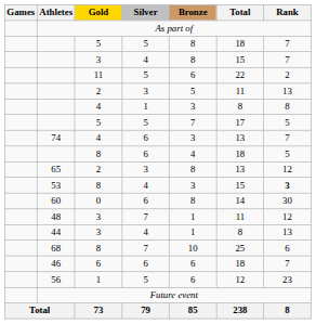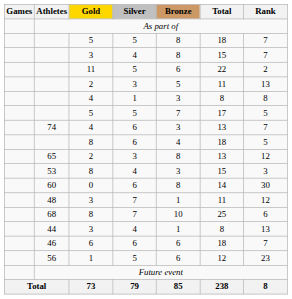53 | Rank: bold -> normal
rows swapped: 44 <-> 68
